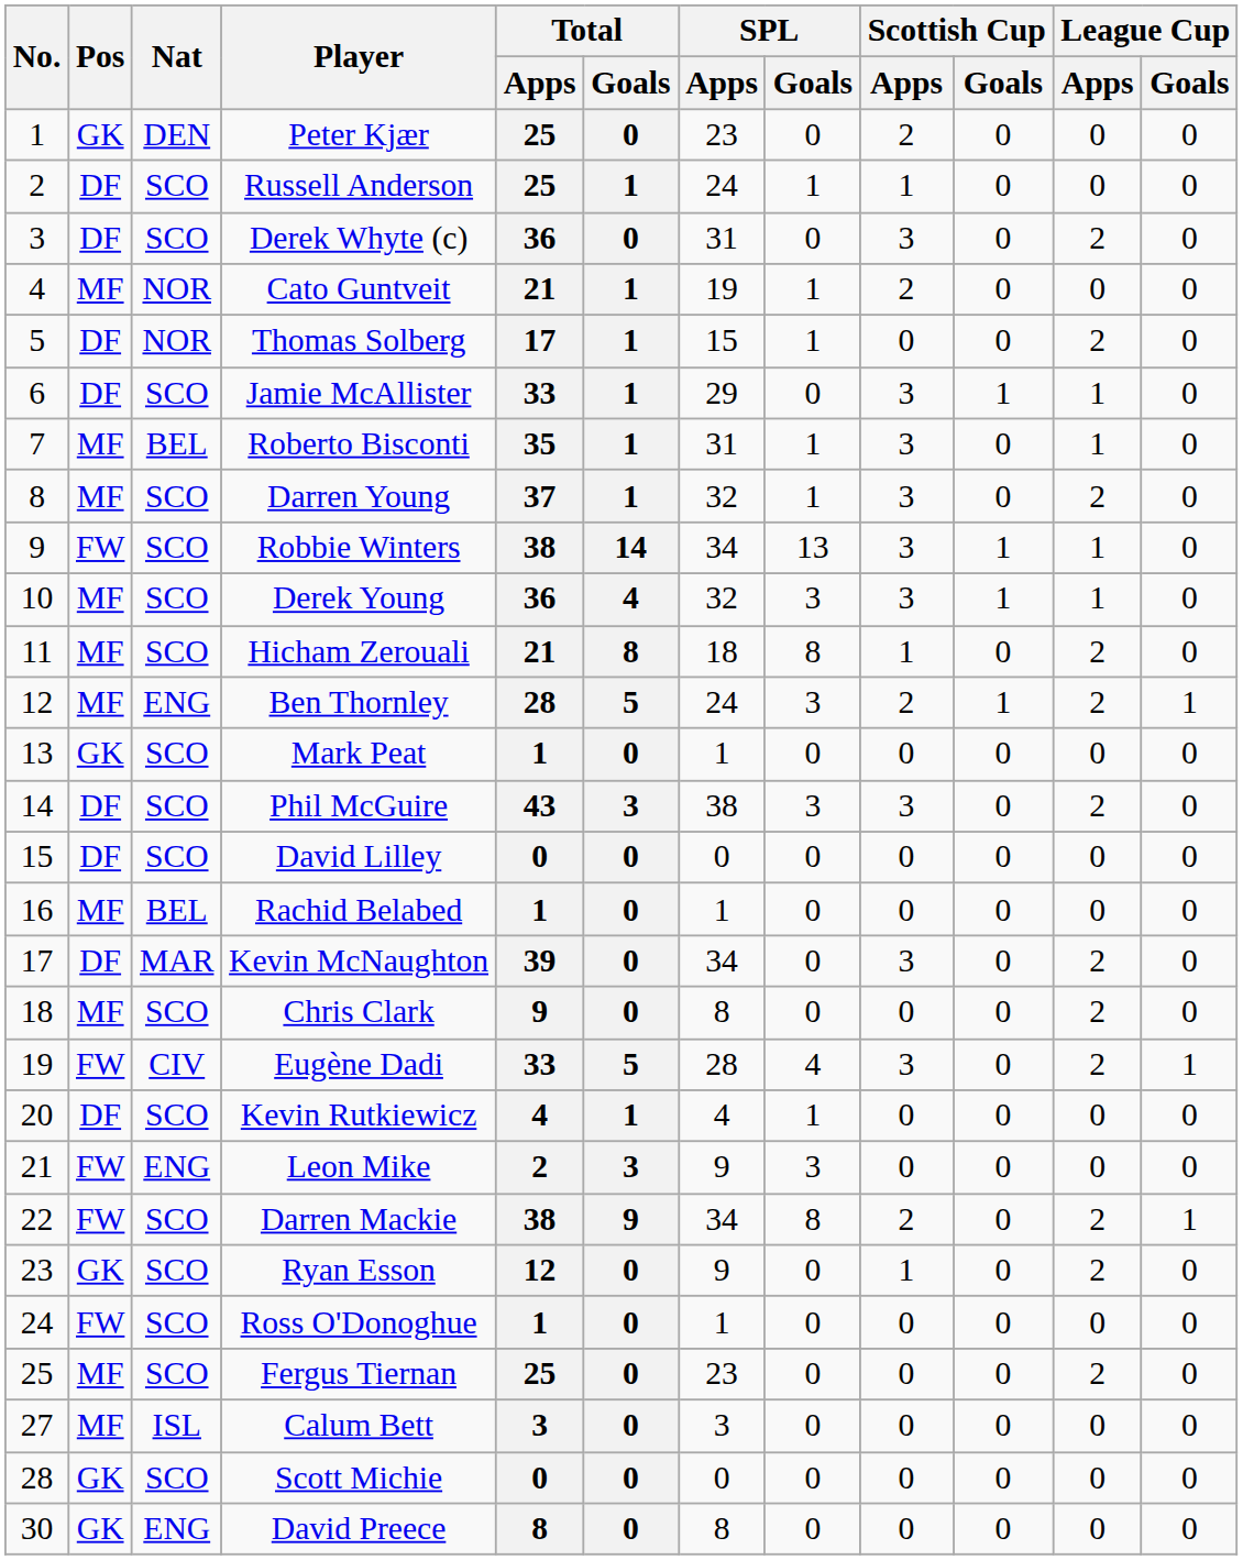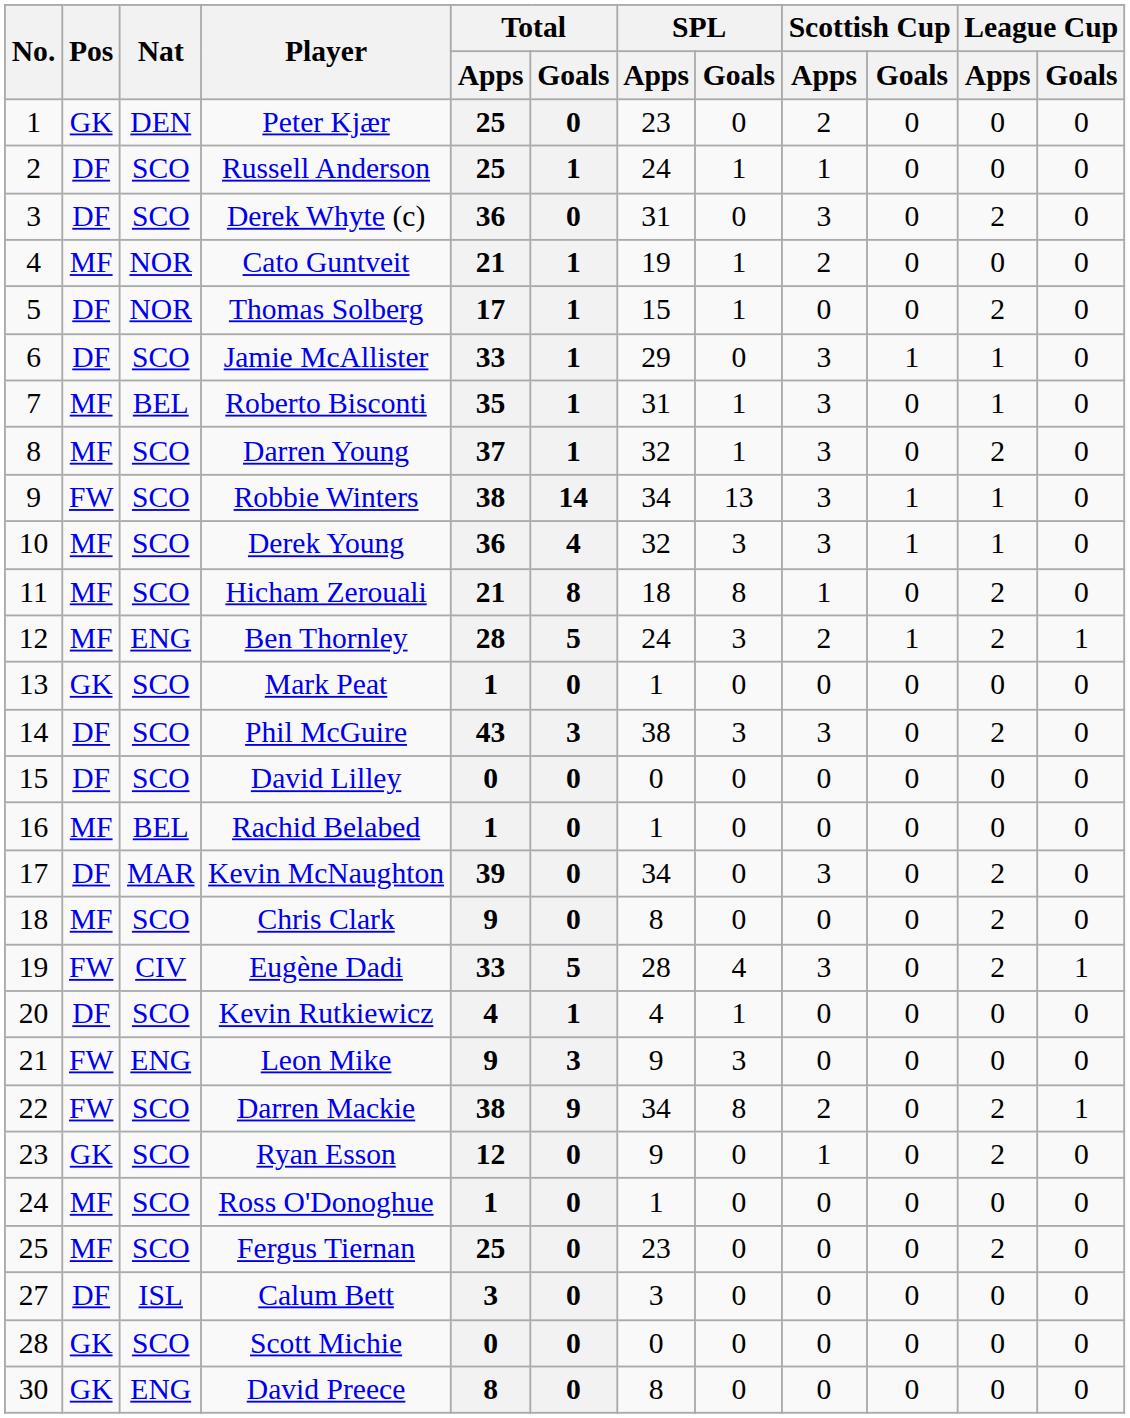Leon Mike | Total / Apps: 2 -> 9
Ross O'Donoghue | Pos: FW -> MF
Calum Bett | Pos: MF -> DF
